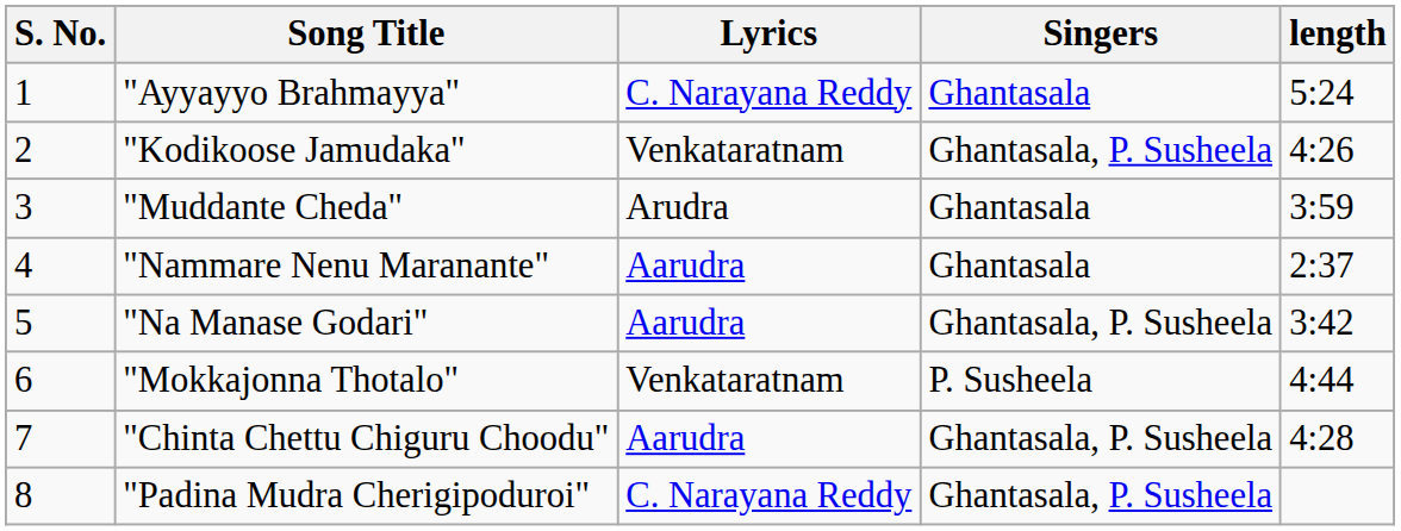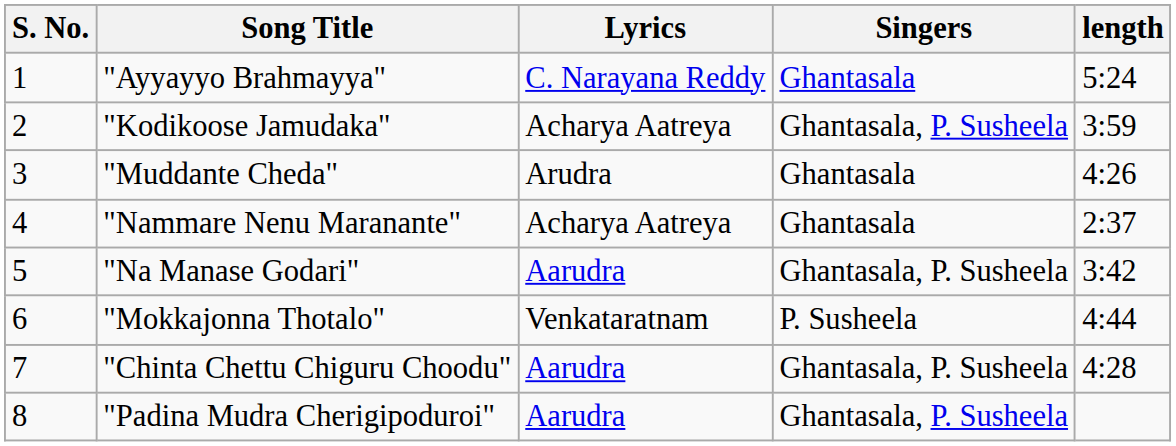"Kodikoose Jamudaka" | Lyrics: Venkataratnam -> Acharya Aatreya
"Kodikoose Jamudaka" | length: 4:26 -> 3:59
"Muddante Cheda" | length: 3:59 -> 4:26
"Nammare Nenu Maranante" | Lyrics: Aarudra -> Acharya Aatreya
"Padina Mudra Cherigipoduroi" | Lyrics: C. Narayana Reddy -> Aarudra
